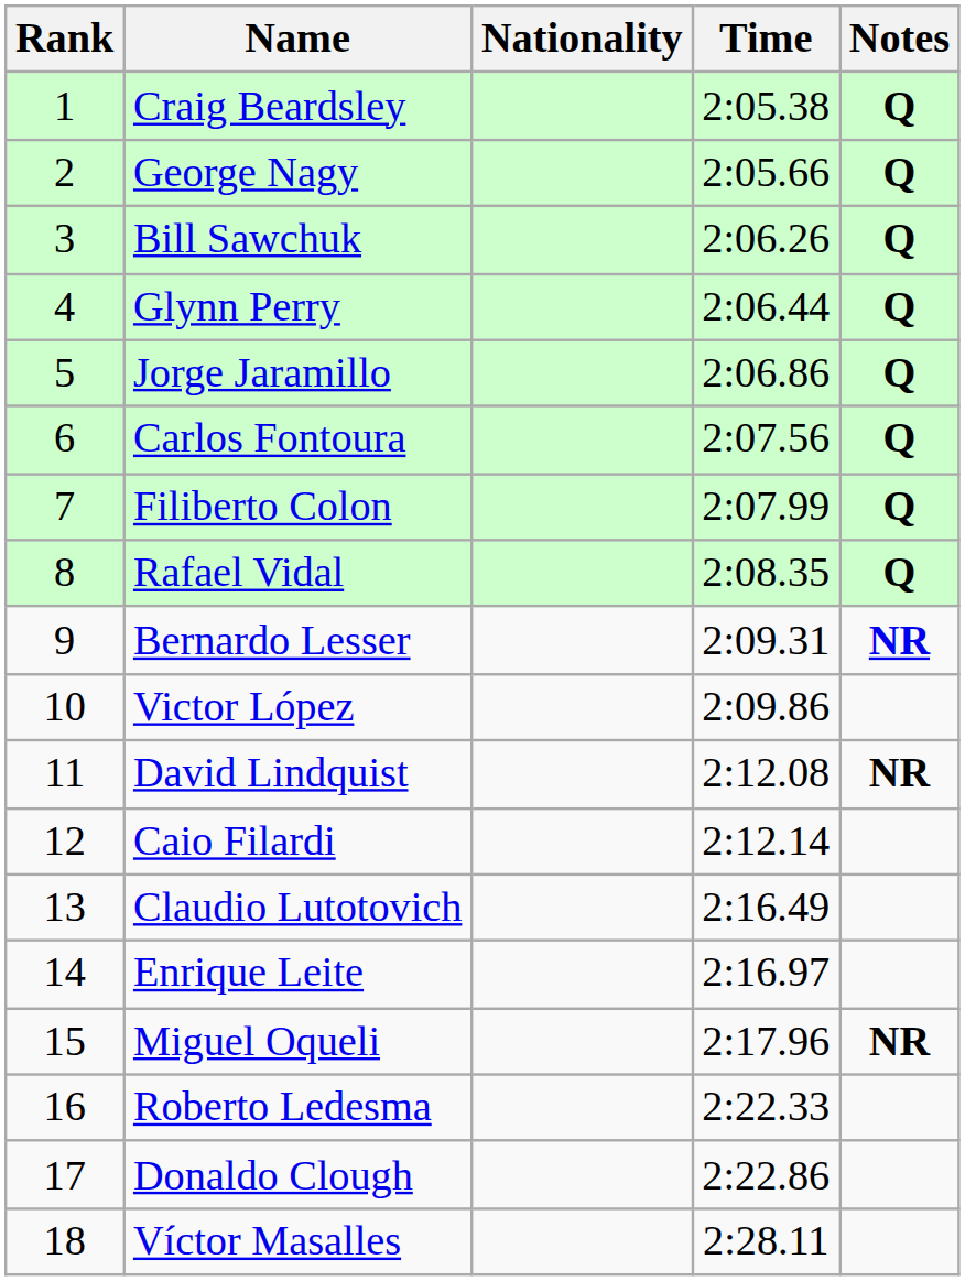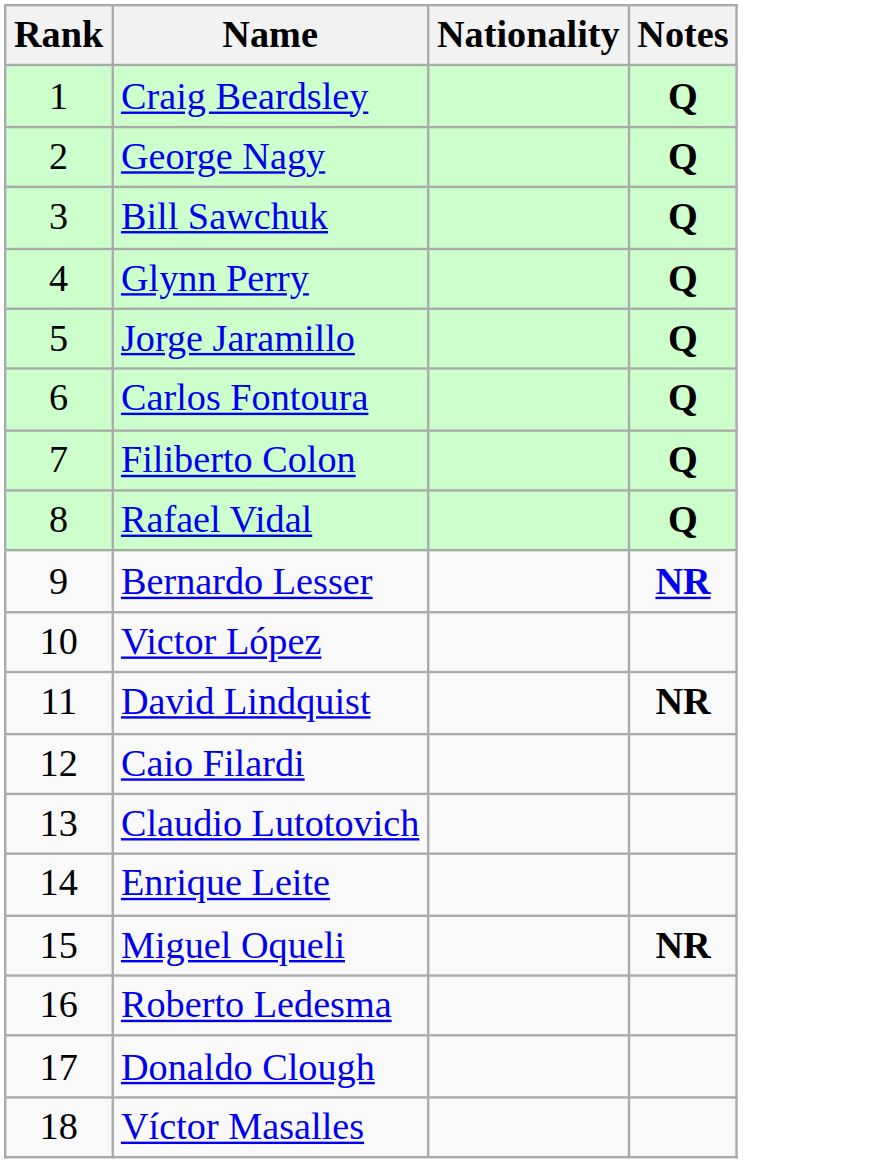- column: Time | 2:05.38 | 2:05.66 | 2:06.26 | 2:06.44 | 2:06.86 | 2:07.56 | 2:07.99 | 2:08.35 | 2:09.31 | 2:09.86 | 2:12.08 | 2:12.14 | 2:16.49 | 2:16.97 | 2:17.96 | 2:22.33 | 2:22.86 | 2:28.11
